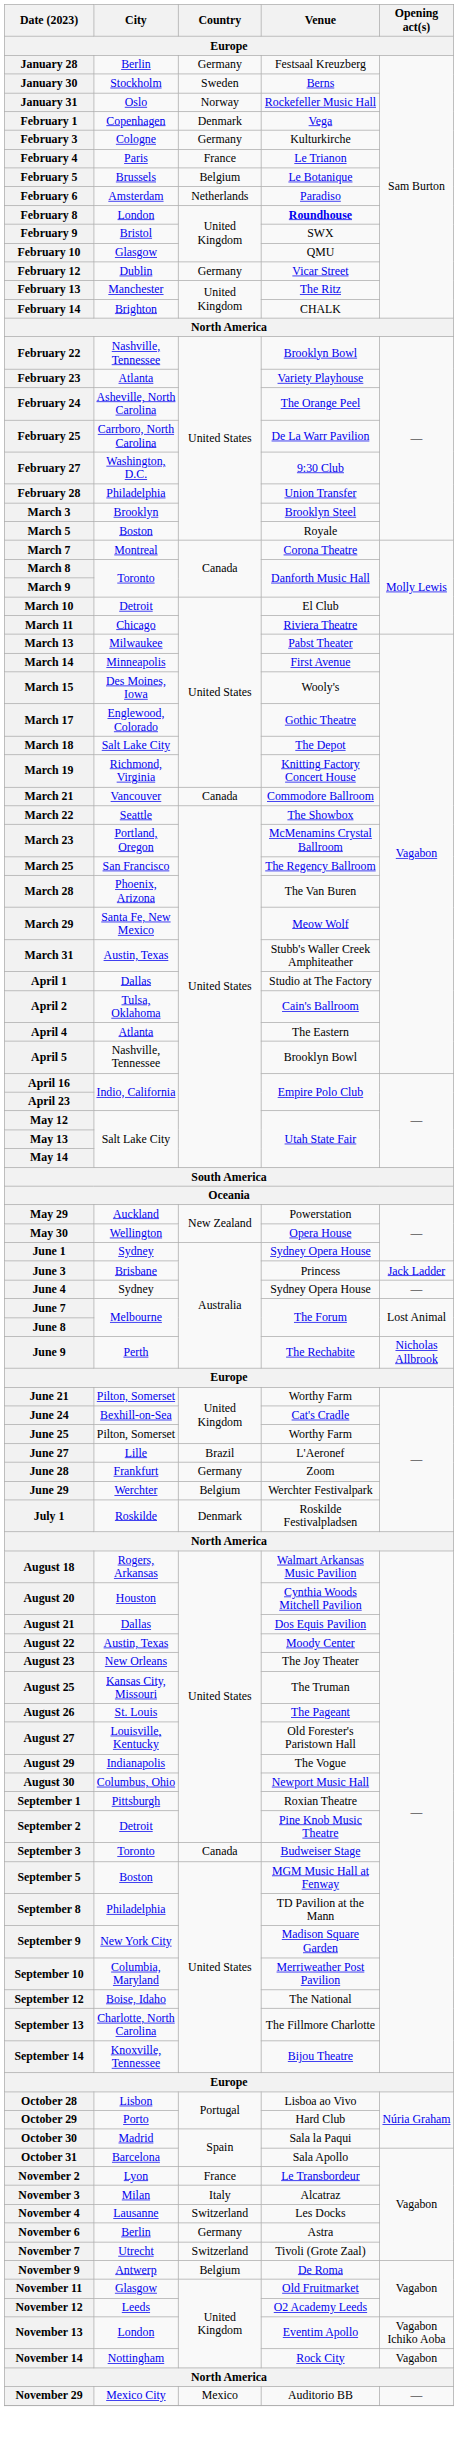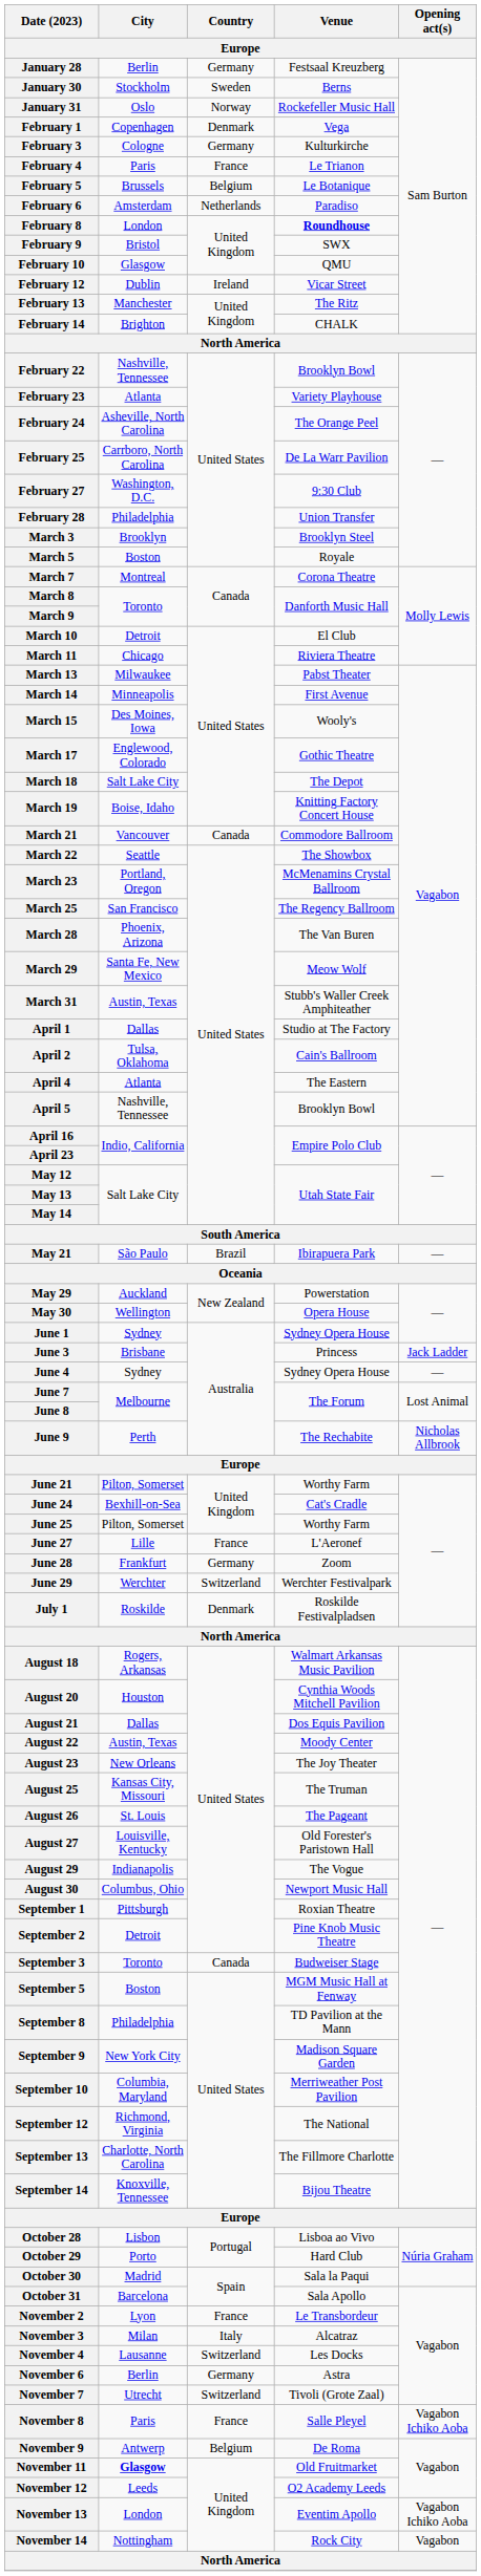February 12 | Country: Germany -> Ireland
March 19 | City: Richmond, Virginia -> Boise, Idaho
+ row: May 21 | São Paulo | Brazil | Ibirapuera Park | —
June 27 | Country: Brazil -> France
June 29 | Country: Belgium -> Switzerland
September 12 | City: Boise, Idaho -> Richmond, Virginia
+ row: November 8 | Paris | France | Salle Pleyel | Vagabon Ichiko Aoba
November 11 | City: normal -> bold
- row: November 29 | Mexico City | Mexico | Auditorio BB | —
